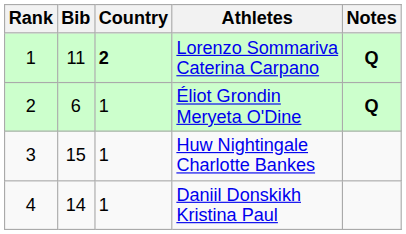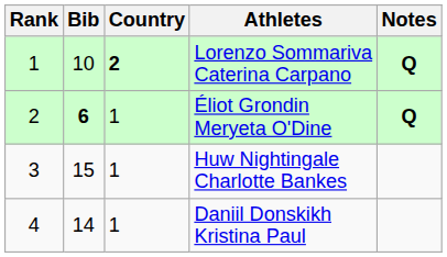Lorenzo Sommariva Caterina Carpano | Bib: 11 -> 10
Éliot Grondin Meryeta O'Dine | Bib: normal -> bold
